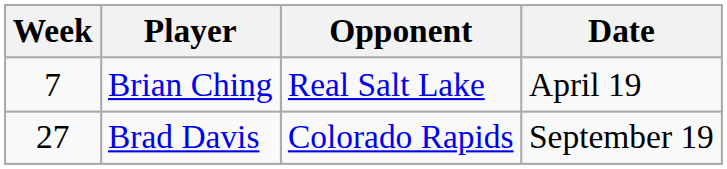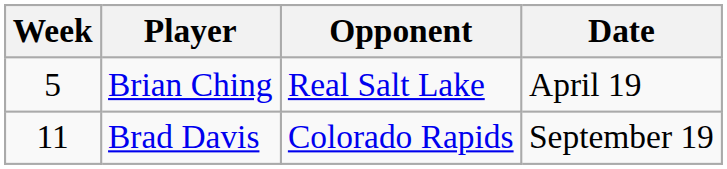Brian Ching | Week: 7 -> 5
Brad Davis | Week: 27 -> 11
